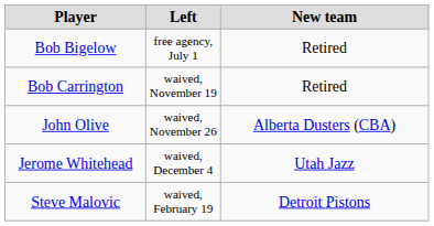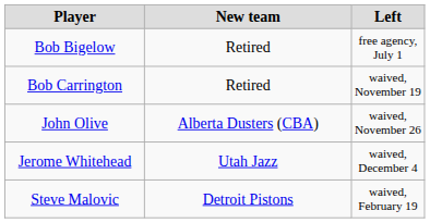columns swapped: Left <-> New team
